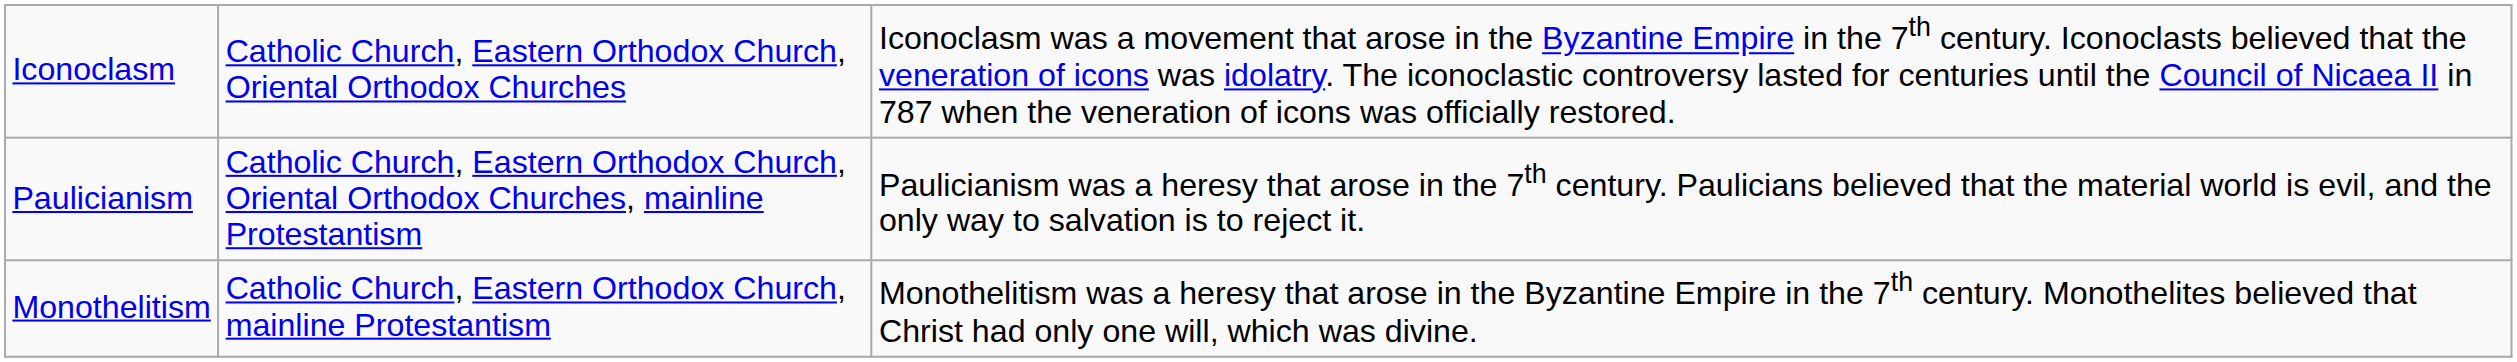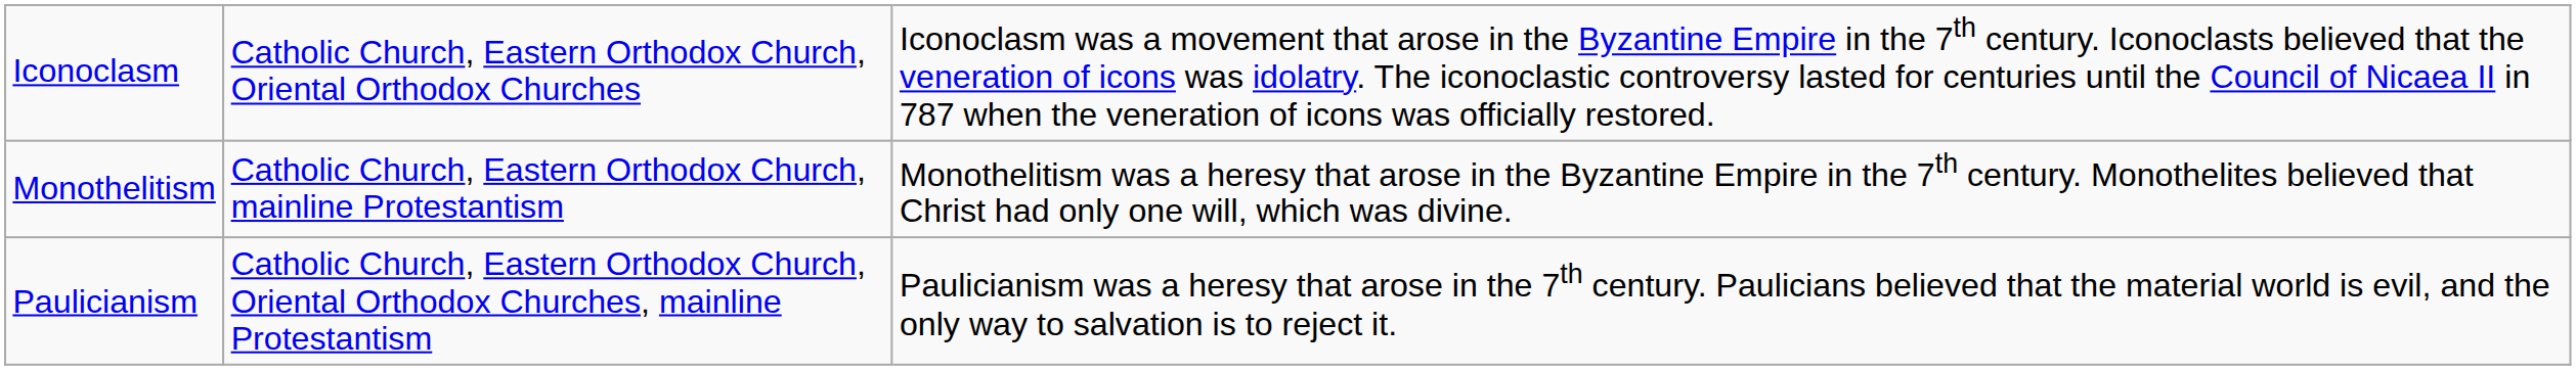rows swapped: Monothelitism <-> Paulicianism
